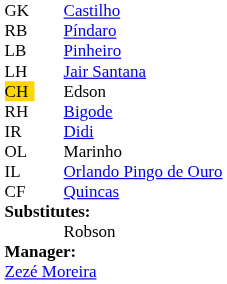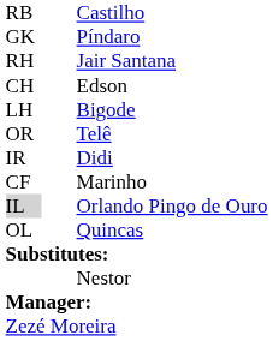Castilho | column 1: GK -> RB
Píndaro | column 1: RB -> GK
- row: LB | Pinheiro
Jair Santana | column 1: LH -> RH
Edson | column 1: gold background -> no background
Bigode | column 1: RH -> LH
+ row: OR | Telê
Marinho | column 1: OL -> CF
Orlando Pingo de Ouro | column 1: no background -> lightgrey background
Quincas | column 1: CF -> OL
+ row: Nestor
- row: Robson
